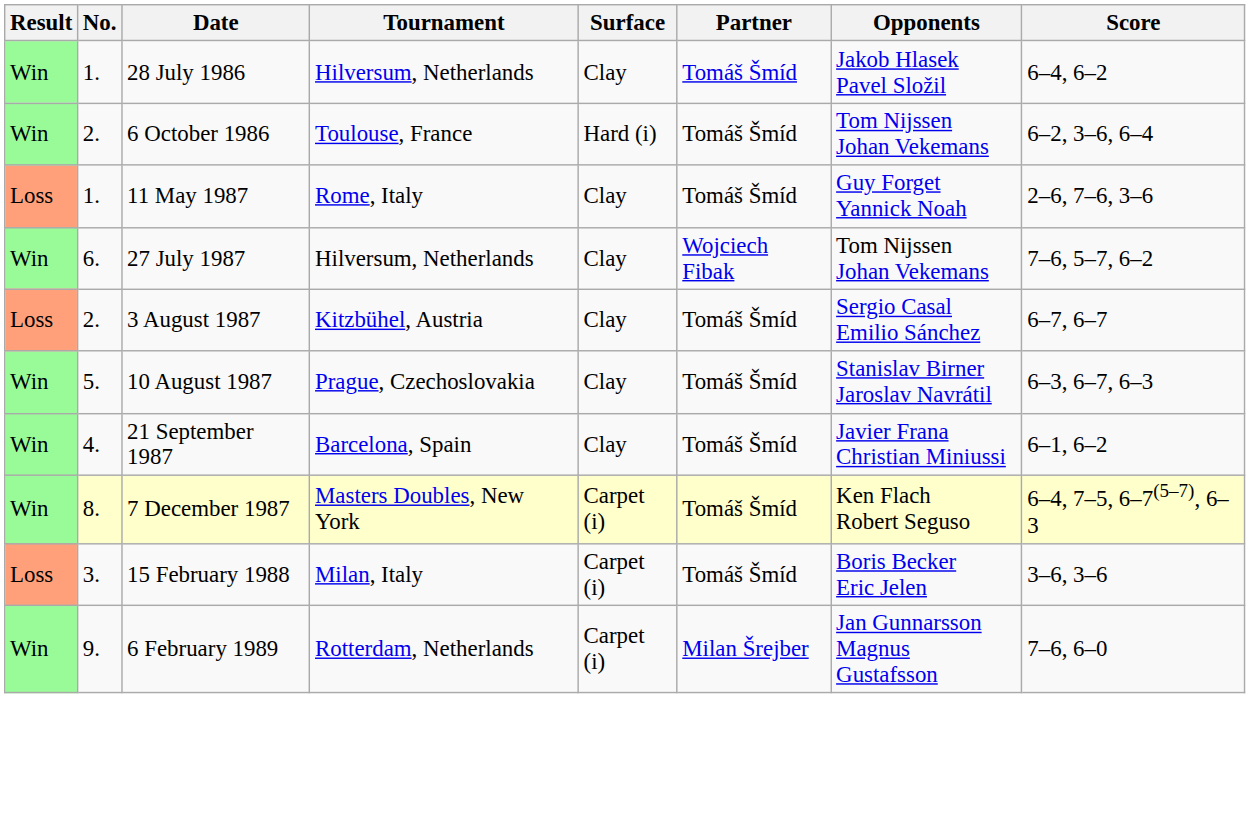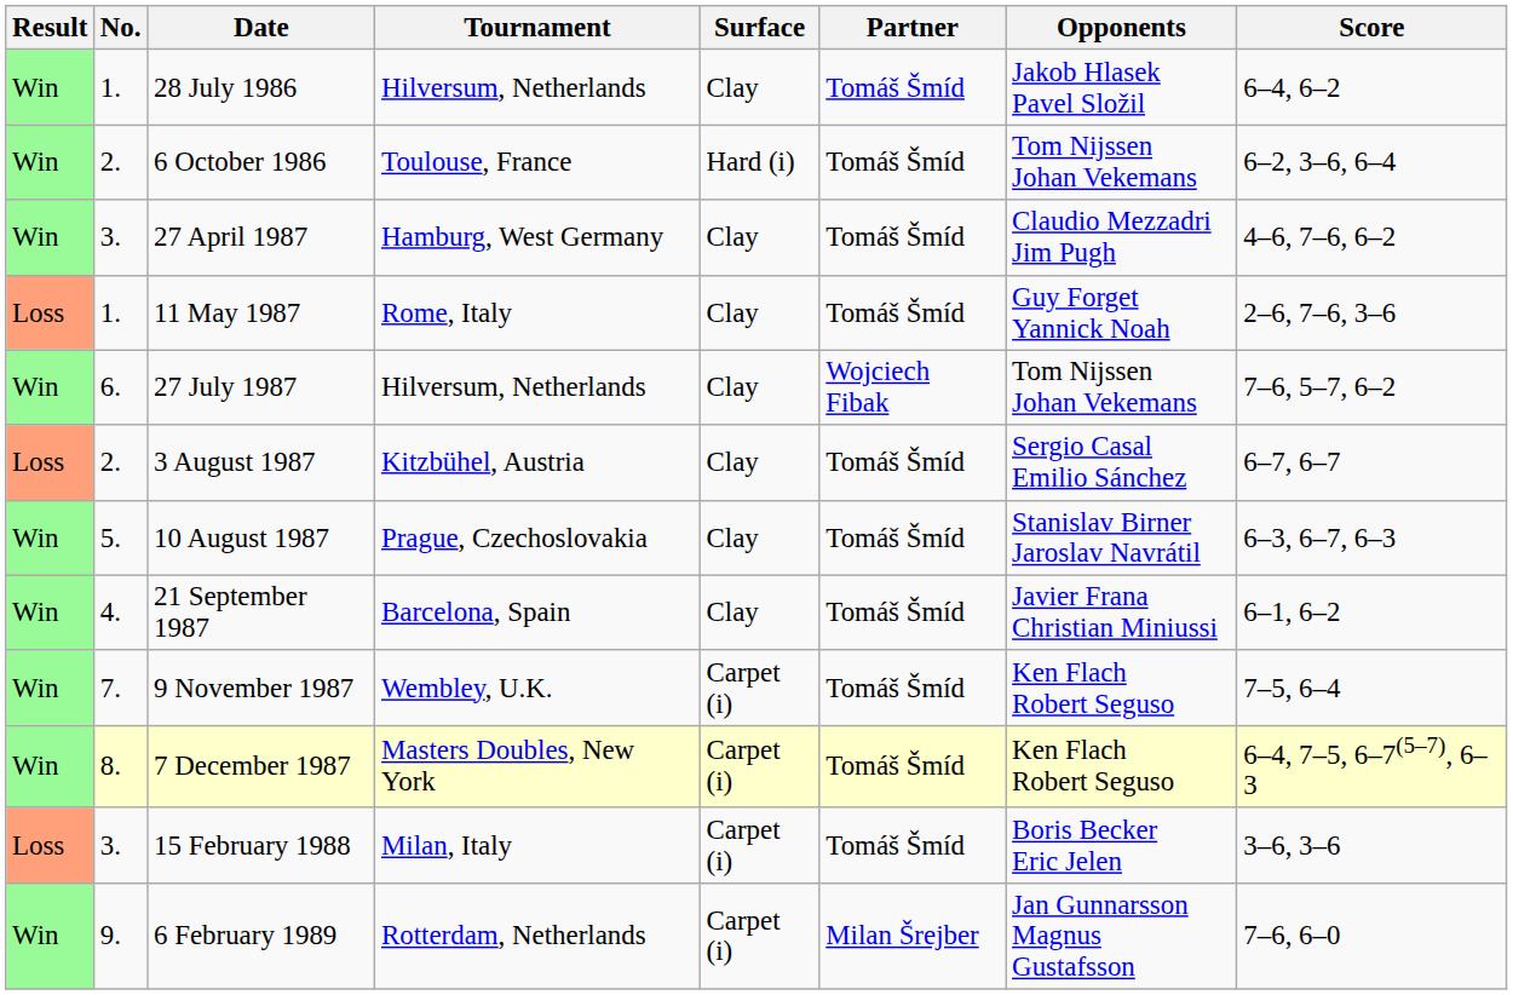+ row: Win | 3. | 27 April 1987 | Hamburg, West Germany | Clay | Tomáš Šmíd | Claudio Mezzadri Jim Pugh | 4–6, 7–6, 6–2
+ row: Win | 7. | 9 November 1987 | Wembley, U.K. | Carpet (i) | Tomáš Šmíd | Ken Flach Robert Seguso | 7–5, 6–4
